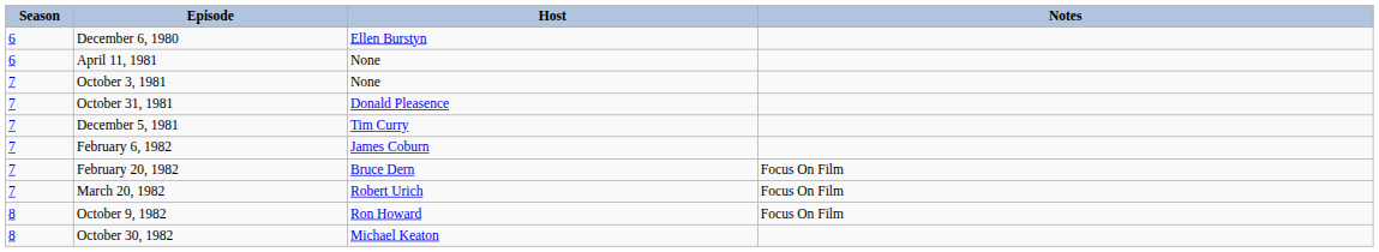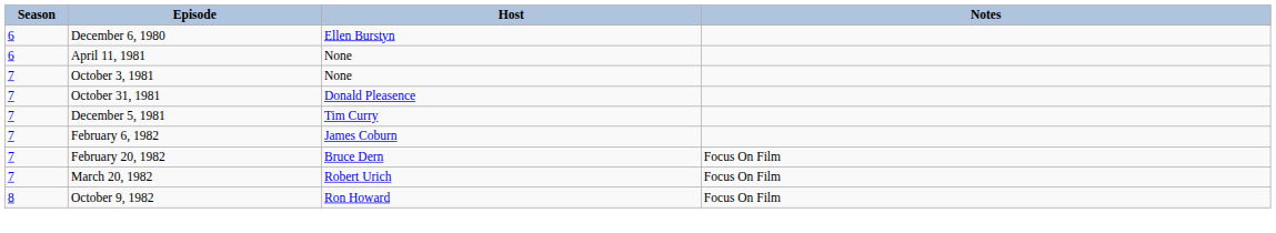- row: 8 | October 30, 1982 | Michael Keaton
